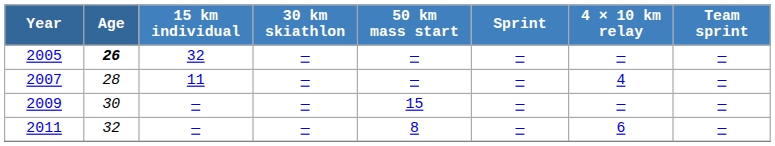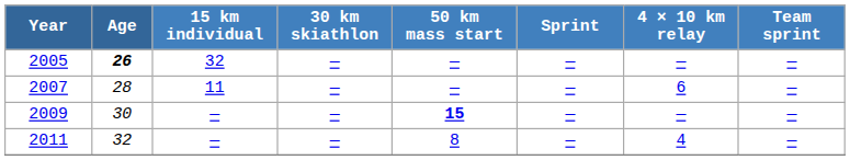2007 | 4 × 10 km relay: 4 -> 6
2009 | 50 km mass start: normal -> bold
2011 | 4 × 10 km relay: 6 -> 4
